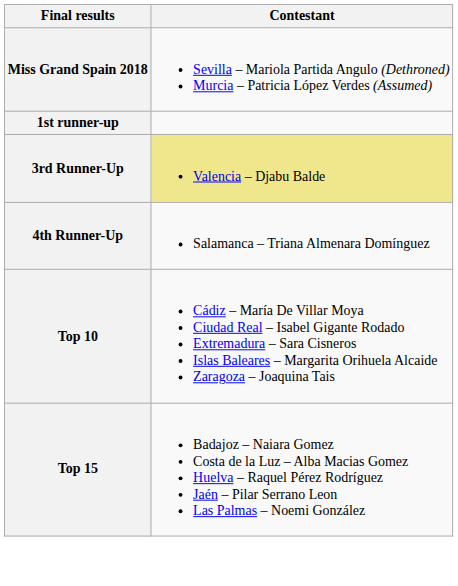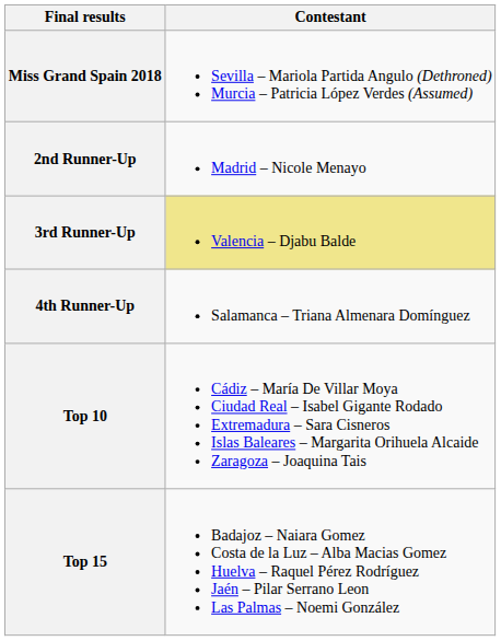- row: 1st runner-up
+ row: 2nd Runner-Up | Madrid – Nicole Menayo
